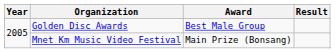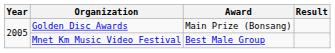Golden Disc Awards | Award: Best Male Group -> Main Prize (Bonsang)
Mnet Km Music Video Festival | Award: Main Prize (Bonsang) -> Best Male Group
